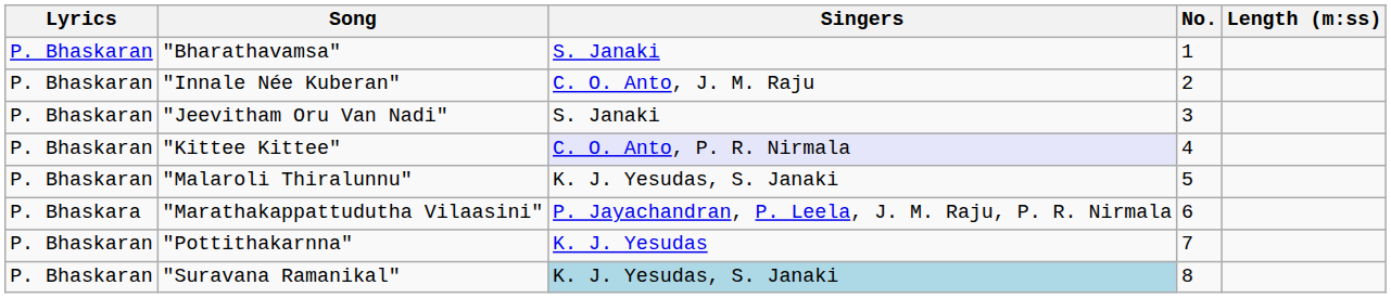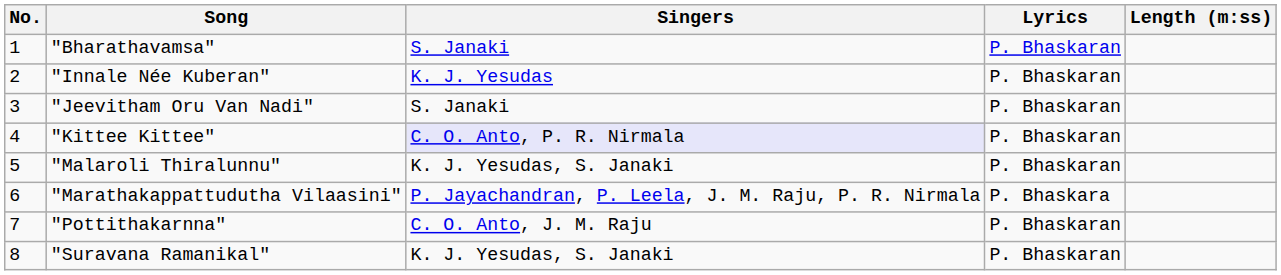columns swapped: No. <-> Lyrics
"Innale Née Kuberan" | Singers: C. O. Anto, J. M. Raju -> K. J. Yesudas
"Pottithakarnna" | Singers: K. J. Yesudas -> C. O. Anto, J. M. Raju
"Suravana Ramanikal" | Singers: lightblue background -> no background
